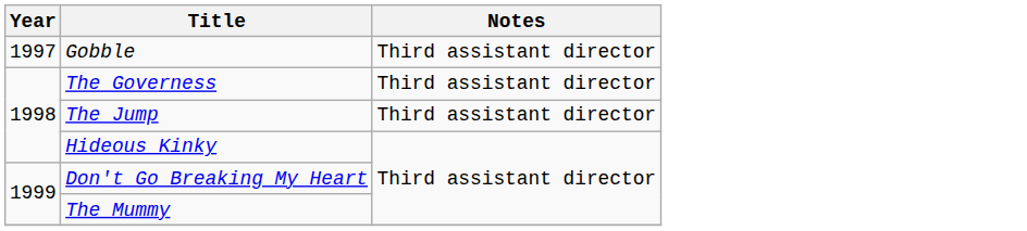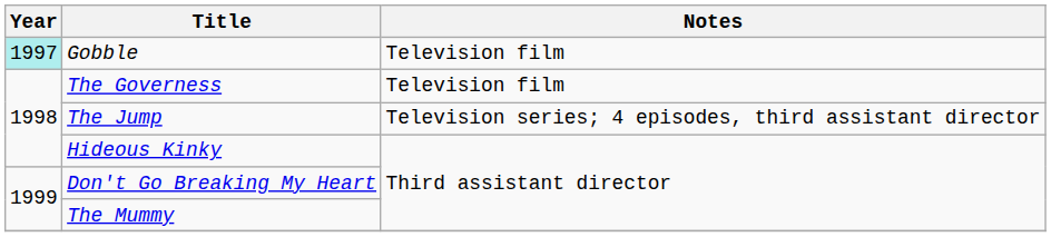Gobble | Year: no background -> paleturquoise background
Gobble | Notes: Third assistant director -> Television film
The Governess | Notes: Third assistant director -> Television film
The Jump | Notes: Third assistant director -> Television series; 4 episodes, third assistant director
